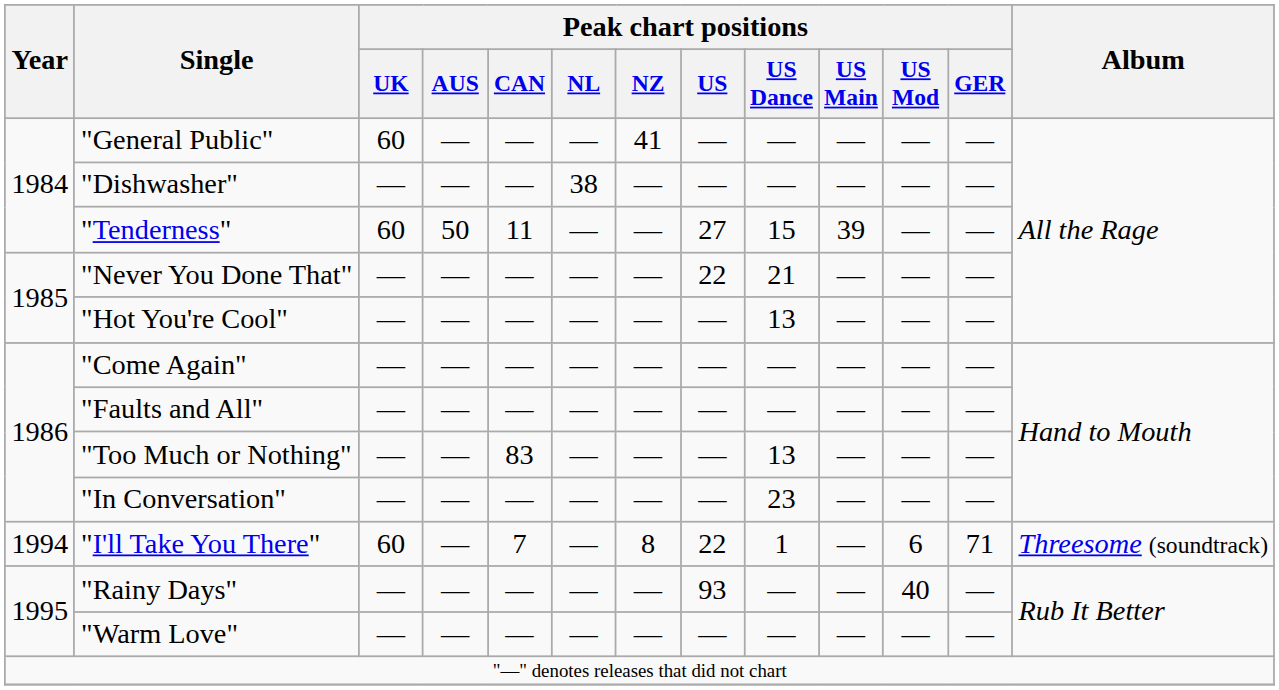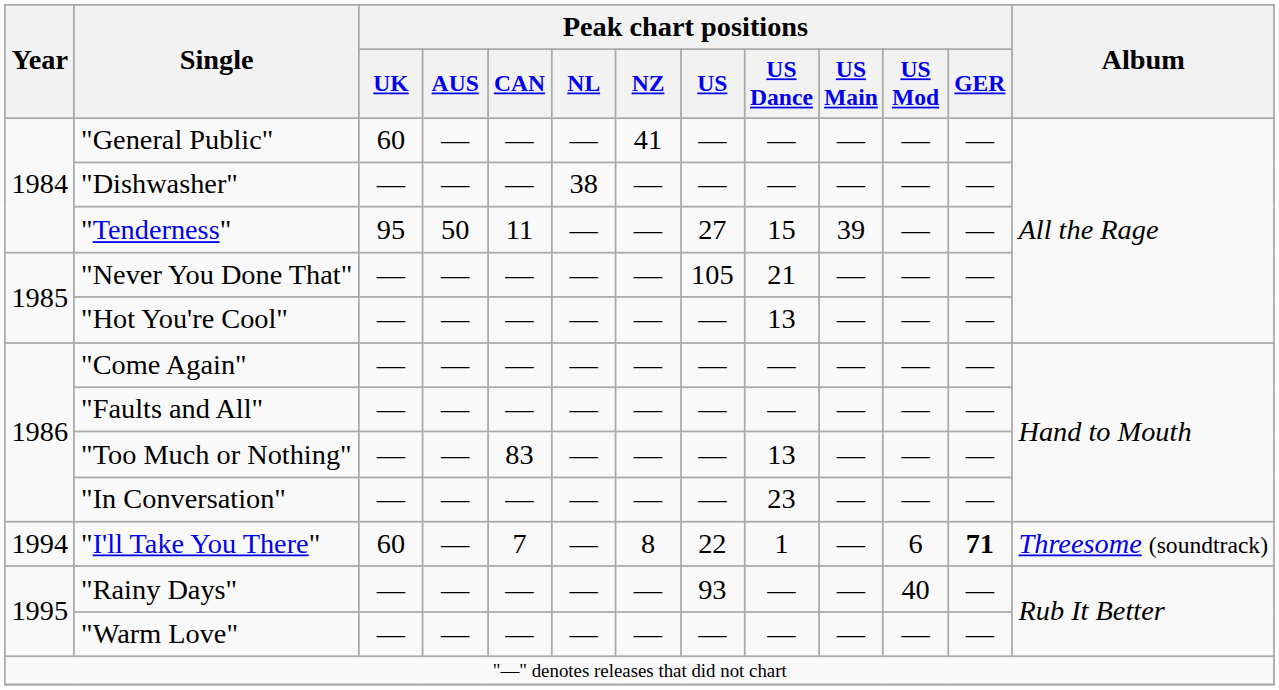"Tenderness" | Peak chart positions / UK: 60 -> 95
"Never You Done That" | Peak chart positions / US: 22 -> 105
"I'll Take You There" | Peak chart positions / GER: normal -> bold
